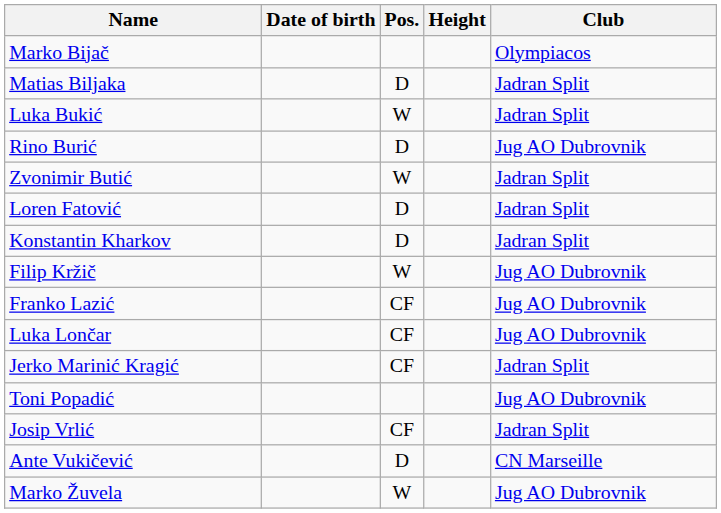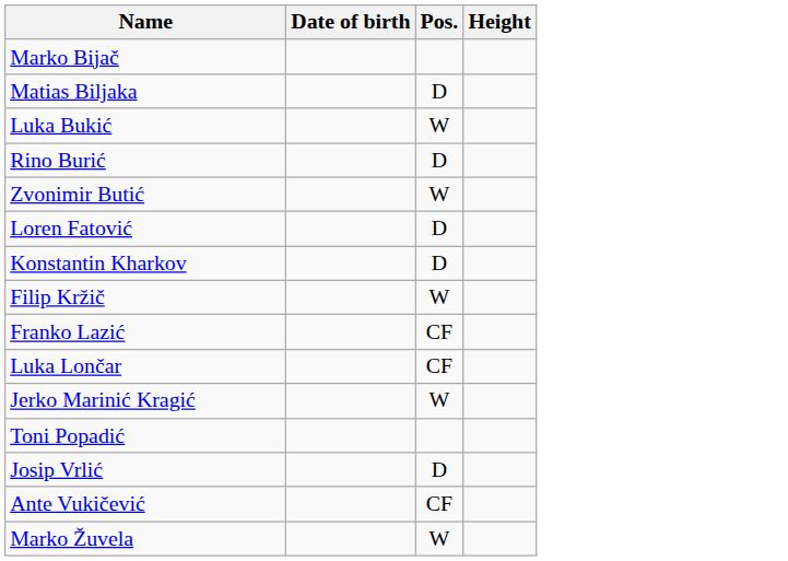- column: Club | Olympiacos | Jadran Split | Jadran Split | Jug AO Dubrovnik | Jadran Split | Jadran Split | Jadran Split | Jug AO Dubrovnik | Jug AO Dubrovnik | Jug AO Dubrovnik | Jadran Split | Jug AO Dubrovnik | Jadran Split | CN Marseille | Jug AO Dubrovnik
Jerko Marinić Kragić | Pos.: CF -> W
Josip Vrlić | Pos.: CF -> D
Ante Vukičević | Pos.: D -> CF
